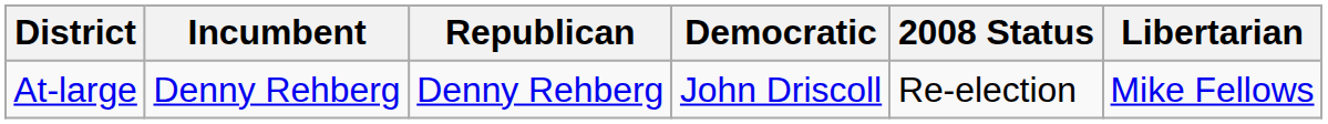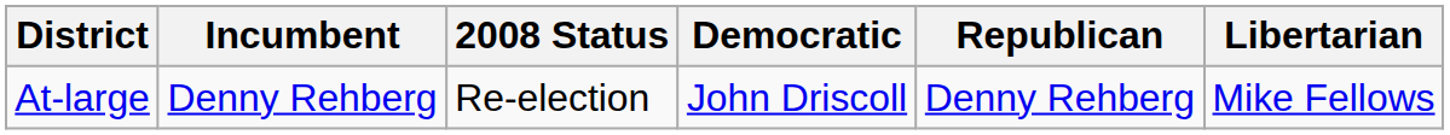columns swapped: 2008 Status <-> Republican
